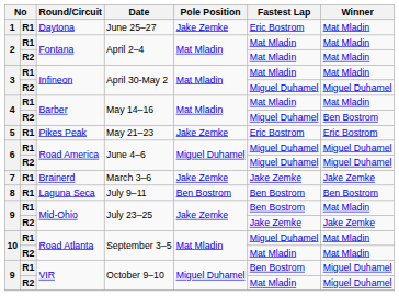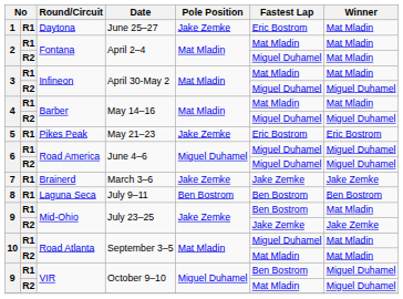R2 / Fontana | Fastest Lap: Mat Mladin -> Miguel Duhamel
R2 / Barber | Winner: Ben Bostrom -> Miguel Duhamel
